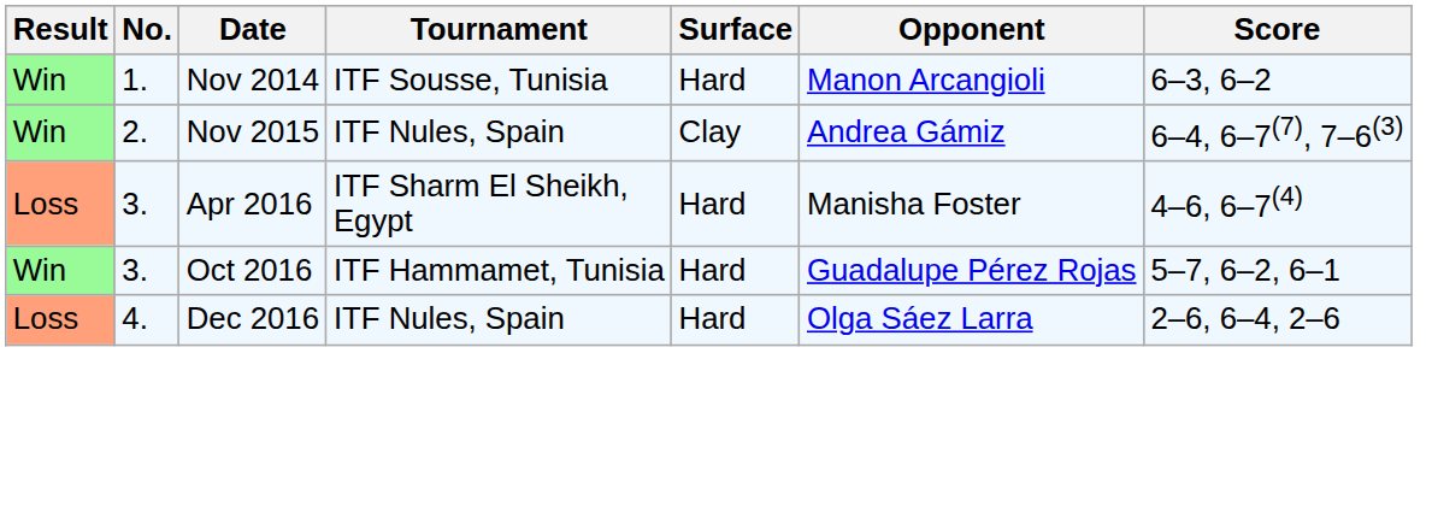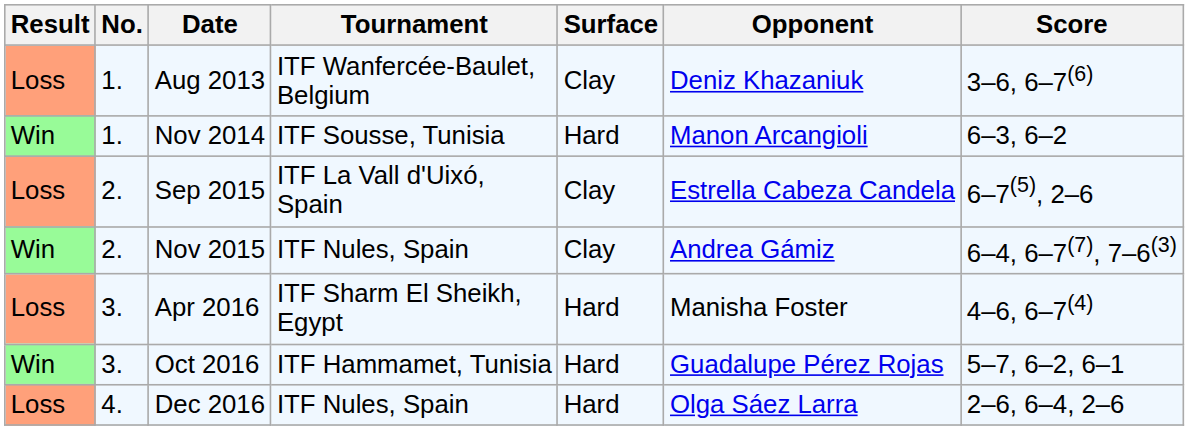+ row: Loss | 1. | Aug 2013 | ITF Wanfercée-Baulet, Belgium | Clay | Deniz Khazaniuk | 3–6, 6–7(6)
+ row: Loss | 2. | Sep 2015 | ITF La Vall d'Uixó, Spain | Clay | Estrella Cabeza Candela | 6–7(5), 2–6
